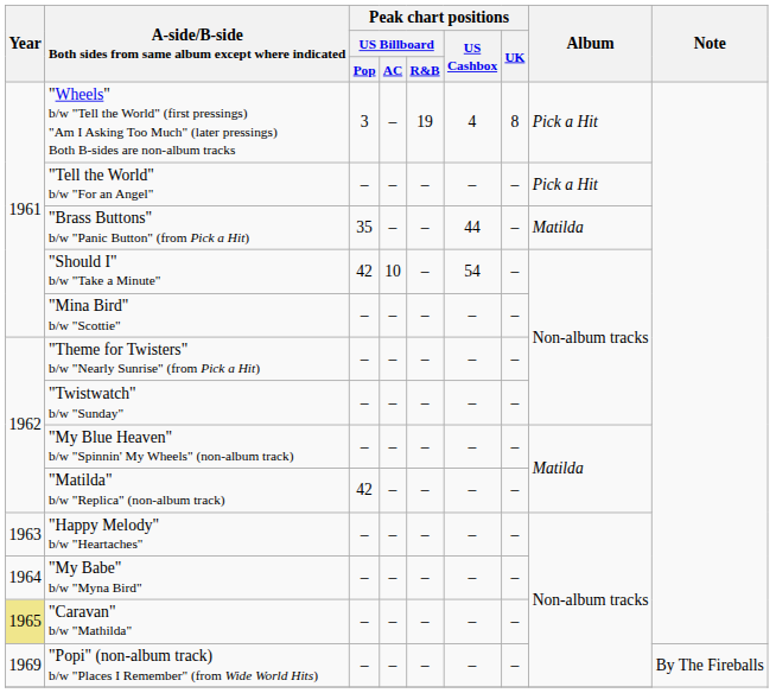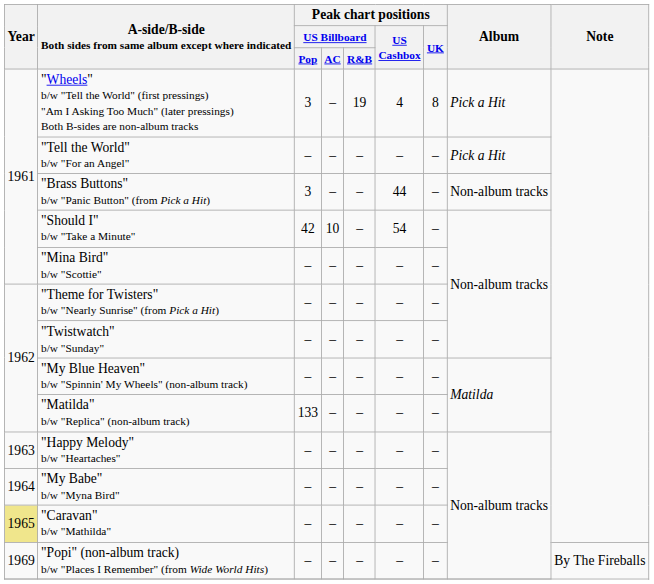"Brass Buttons" b/w "Panic Button" (from Pick a Hit) | Peak chart positions / US Billboard / Pop: 35 -> 3
"Brass Buttons" b/w "Panic Button" (from Pick a Hit) | Album: Matilda -> Non-album tracks
"Matilda" b/w "Replica" (non-album track) | Peak chart positions / US Billboard / Pop: 42 -> 133
